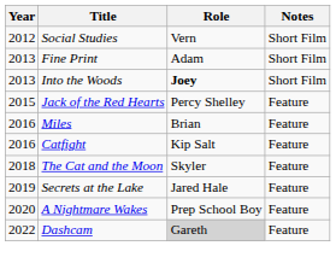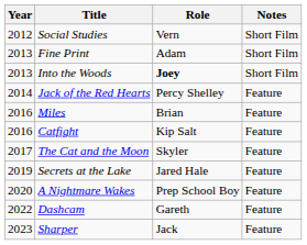Jack of the Red Hearts | Year: 2015 -> 2014
The Cat and the Moon | Year: 2018 -> 2017
Dashcam | Role: lightgrey background -> no background
+ row: 2023 | Sharper | Jack | Feature
